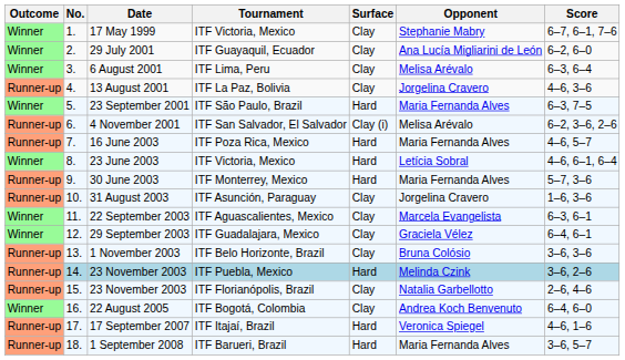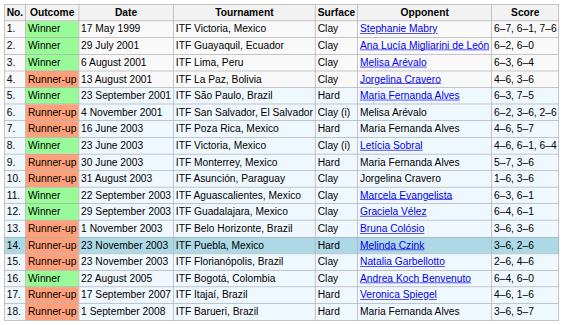columns swapped: Outcome <-> No.
23 June 2003 | Surface: Hard -> Clay (i)
